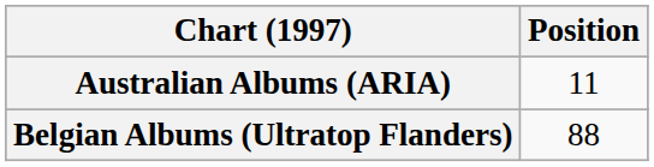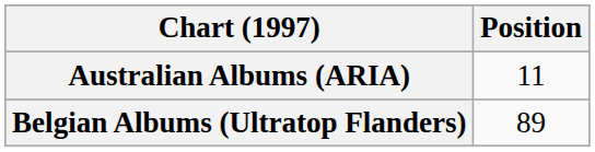Belgian Albums (Ultratop Flanders) | Position: 88 -> 89
